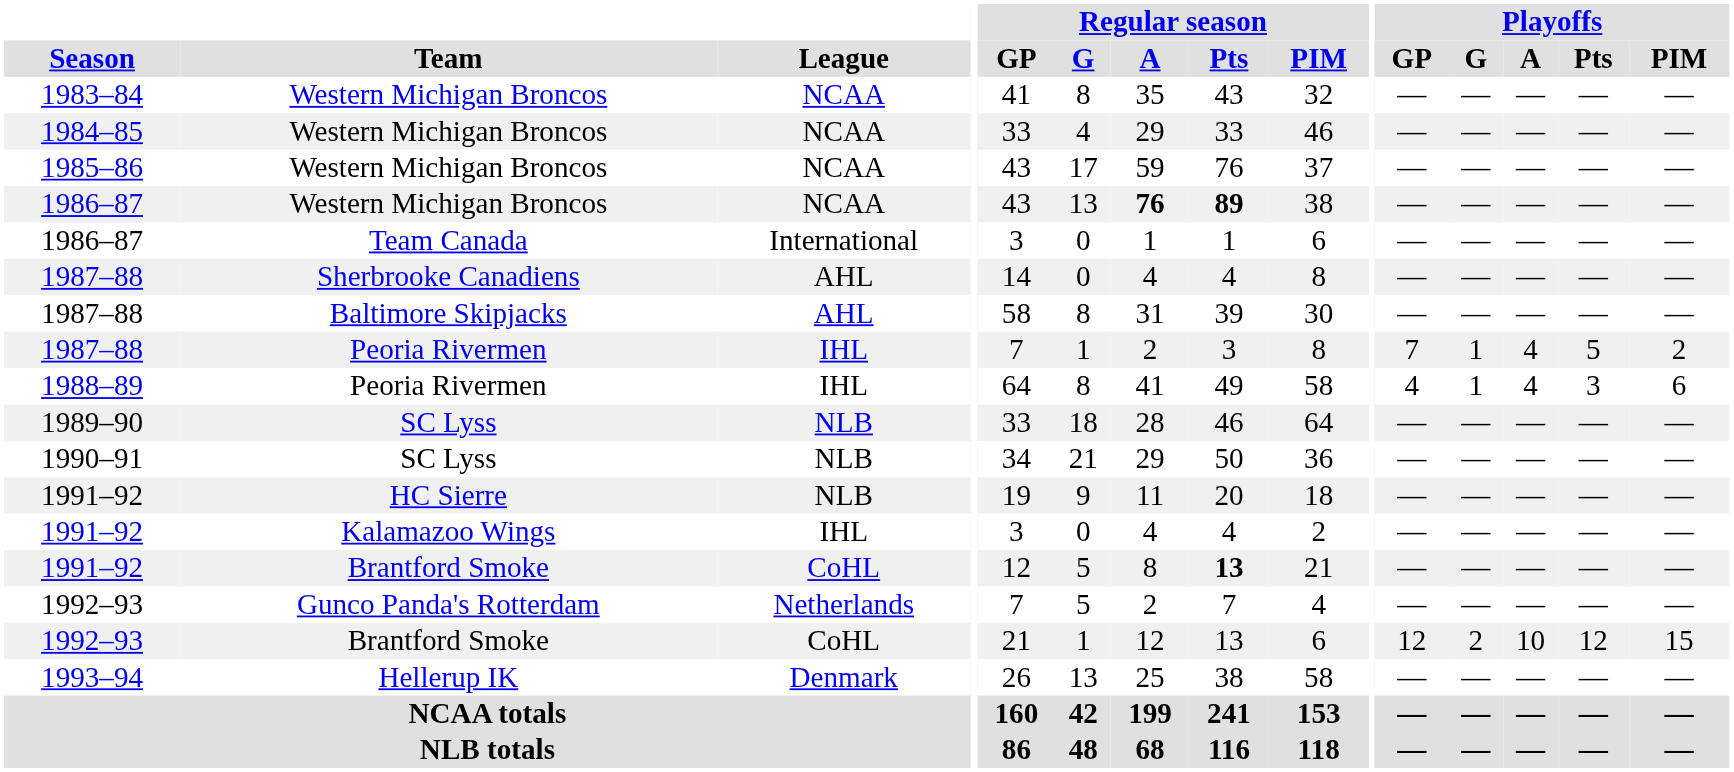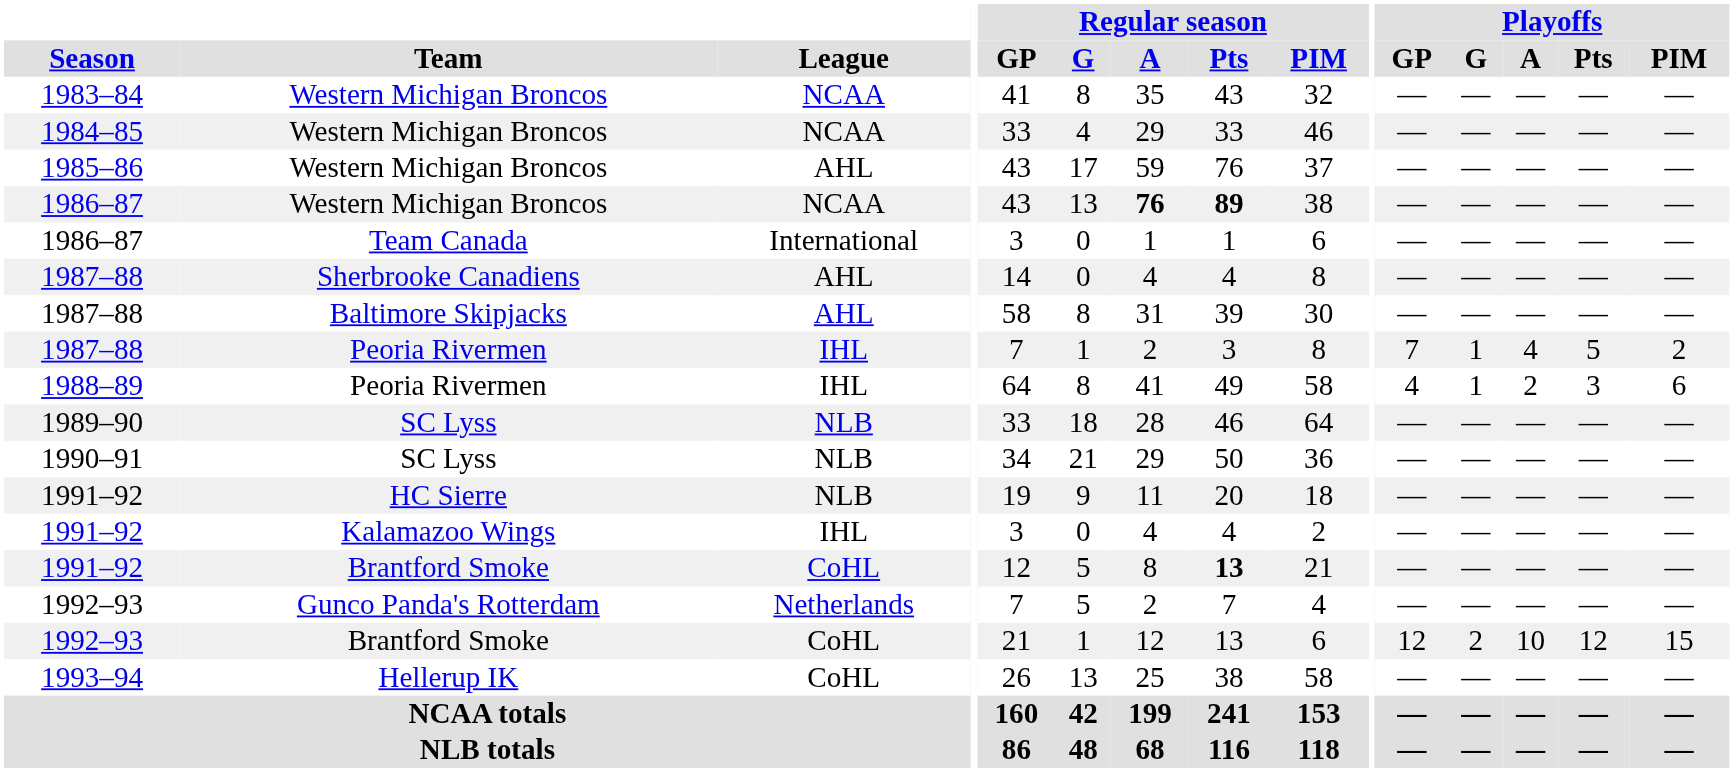1985–86 | League: NCAA -> AHL
1988–89 | Playoffs / A: 4 -> 2
1993–94 | League: Denmark -> CoHL
